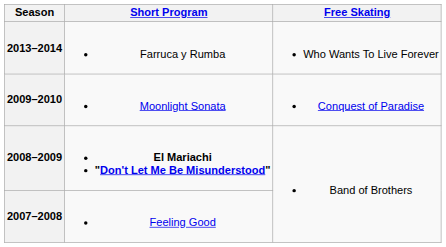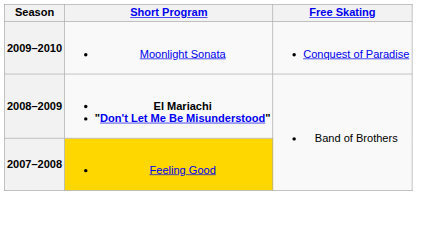- row: 2013–2014 | Farruca y Rumba | Who Wants To Live Forever
2007–2008 | Short Program: no background -> gold background
